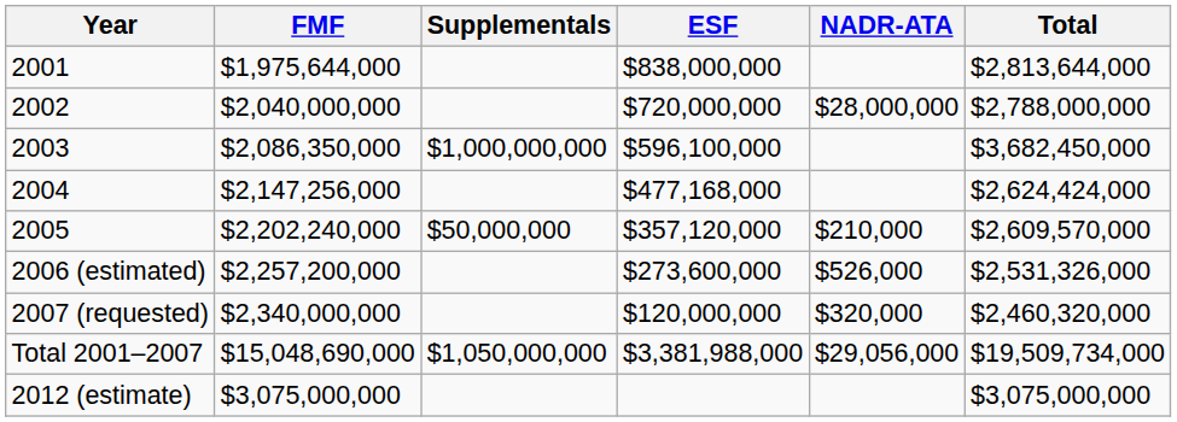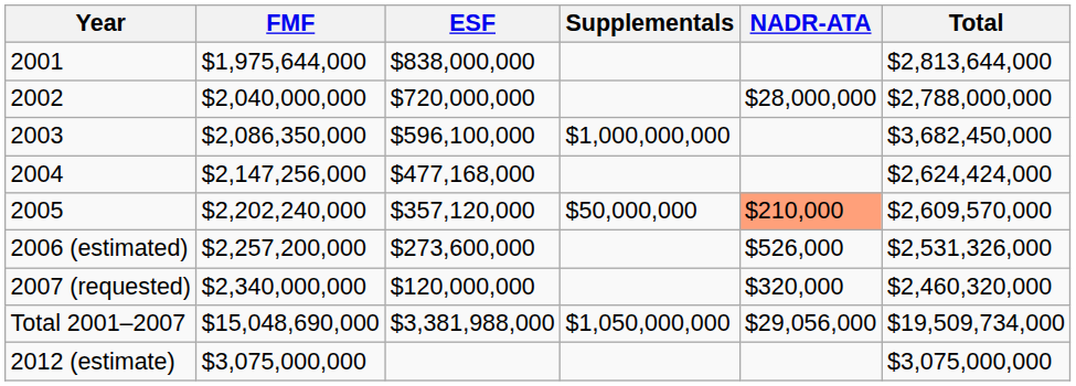columns swapped: ESF <-> Supplementals
2005 | NADR-ATA: no background -> lightsalmon background
